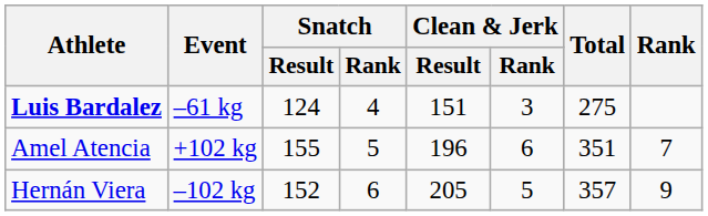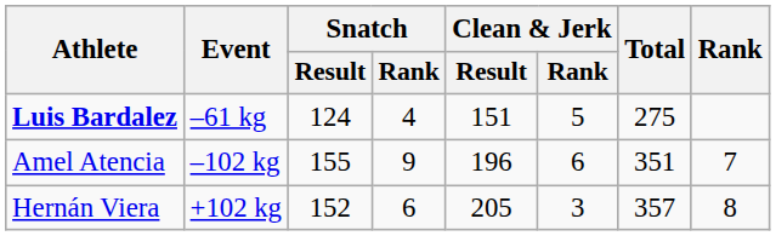Luis Bardalez | Clean & Jerk / Rank: 3 -> 5
Amel Atencia | Event: +102 kg -> –102 kg
Amel Atencia | Snatch / Rank: 5 -> 9
Hernán Viera | Event: –102 kg -> +102 kg
Hernán Viera | Clean & Jerk / Rank: 5 -> 3
Hernán Viera | Rank: 9 -> 8
